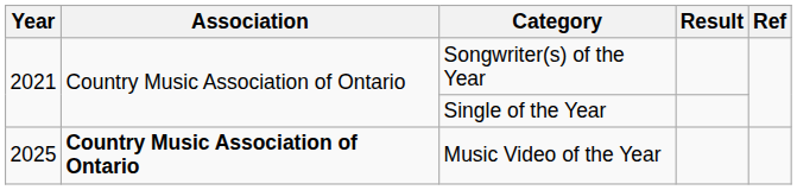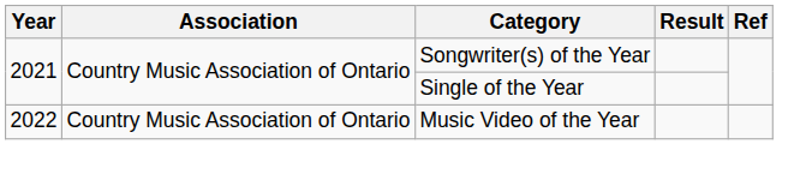Music Video of the Year | Year: 2025 -> 2022
Music Video of the Year | Association: bold -> normal
